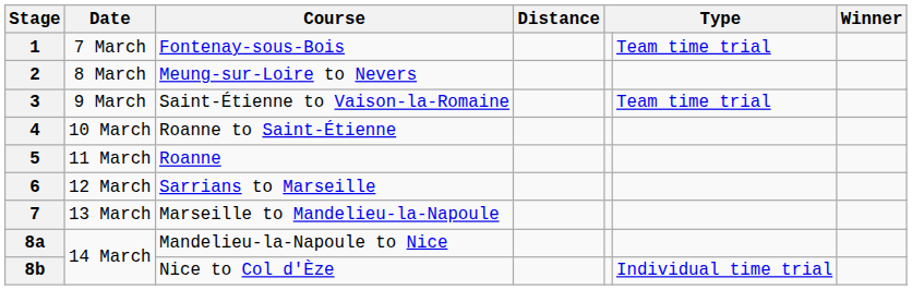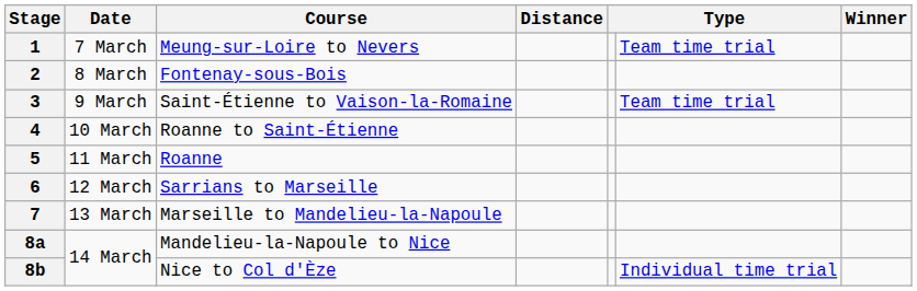1 | Course: Fontenay-sous-Bois -> Meung-sur-Loire to Nevers
2 | Course: Meung-sur-Loire to Nevers -> Fontenay-sous-Bois
